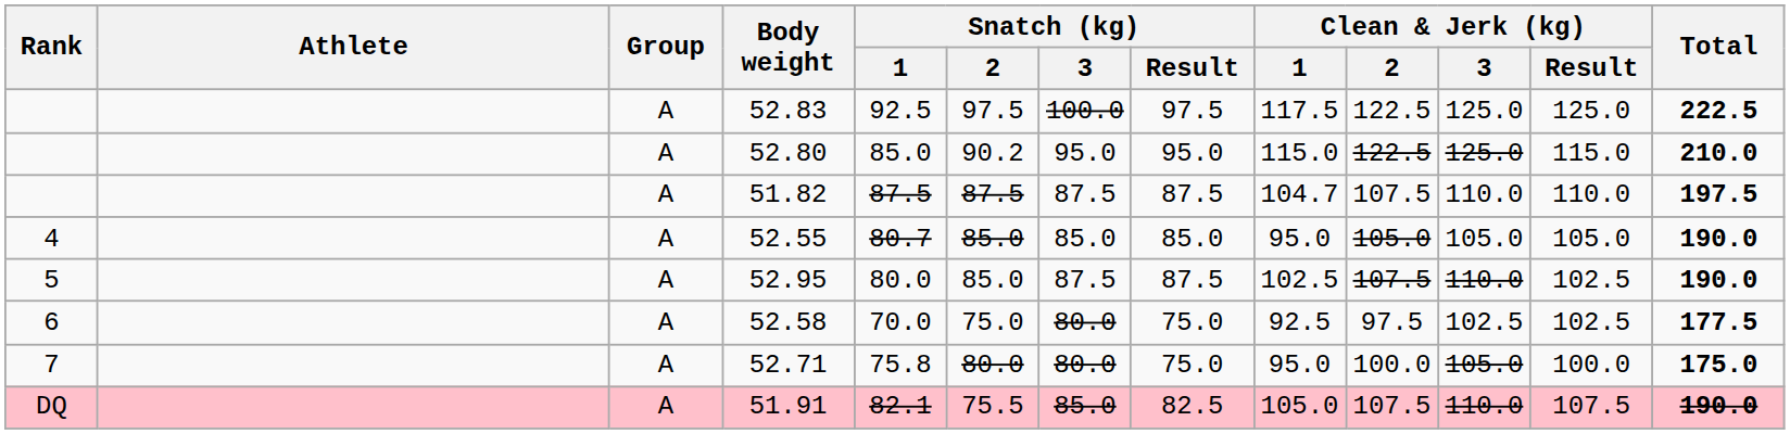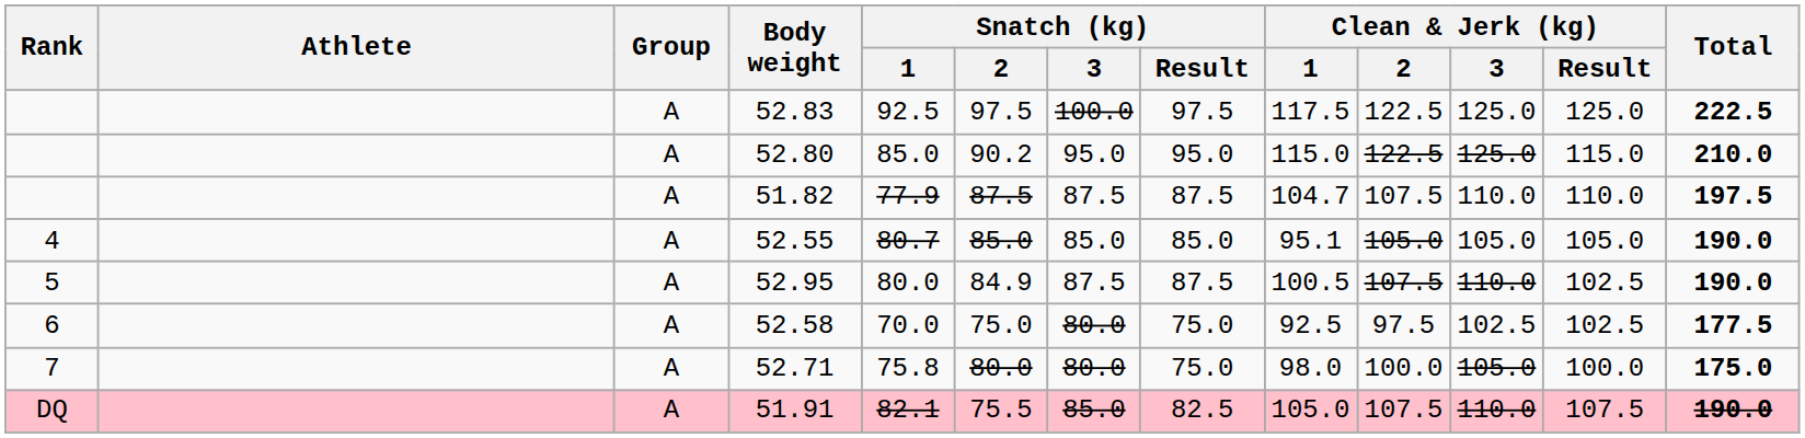51.82 | Snatch (kg) / 1: 87.5 -> 77.9
52.55 | Clean & Jerk (kg) / 1: 95.0 -> 95.1
52.95 | Snatch (kg) / 2: 85.0 -> 84.9
52.95 | Clean & Jerk (kg) / 1: 102.5 -> 100.5
52.71 | Clean & Jerk (kg) / 1: 95.0 -> 98.0
